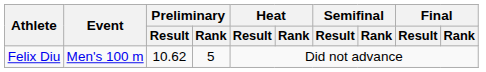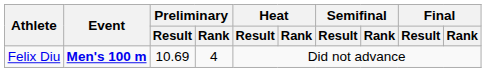Felix Diu | Event: normal -> bold
Felix Diu | Preliminary / Result: 10.62 -> 10.69
Felix Diu | Preliminary / Rank: 5 -> 4
